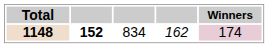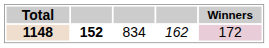1148 | Winners: 174 -> 172
